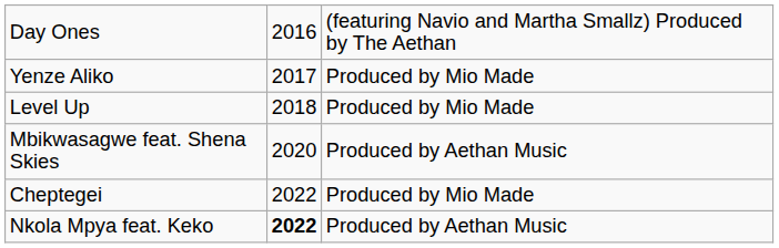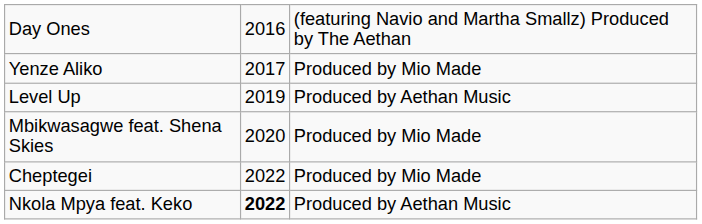Level Up | column 2: 2018 -> 2019
Level Up | column 3: Produced by Mio Made -> Produced by Aethan Music
Mbikwasagwe feat. Shena Skies | column 3: Produced by Aethan Music -> Produced by Mio Made
